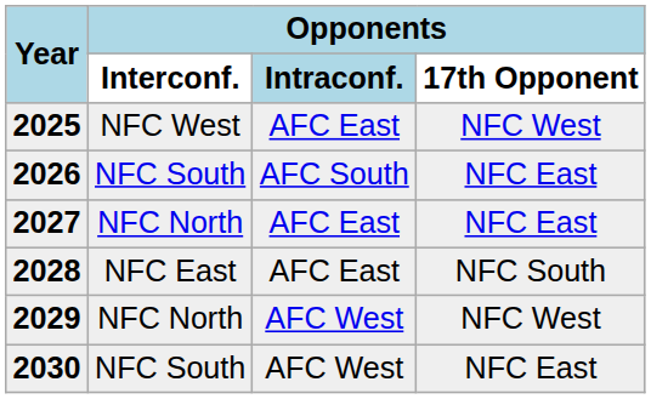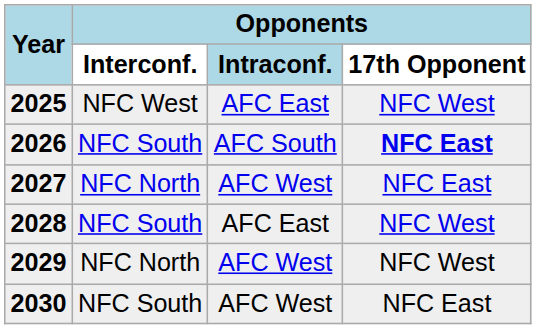2026 | Opponents / 17th Opponent: normal -> bold
2027 | Opponents / Intraconf.: AFC East -> AFC West
2028 | Opponents / Interconf.: NFC East -> NFC South
2028 | Opponents / 17th Opponent: NFC South -> NFC West
